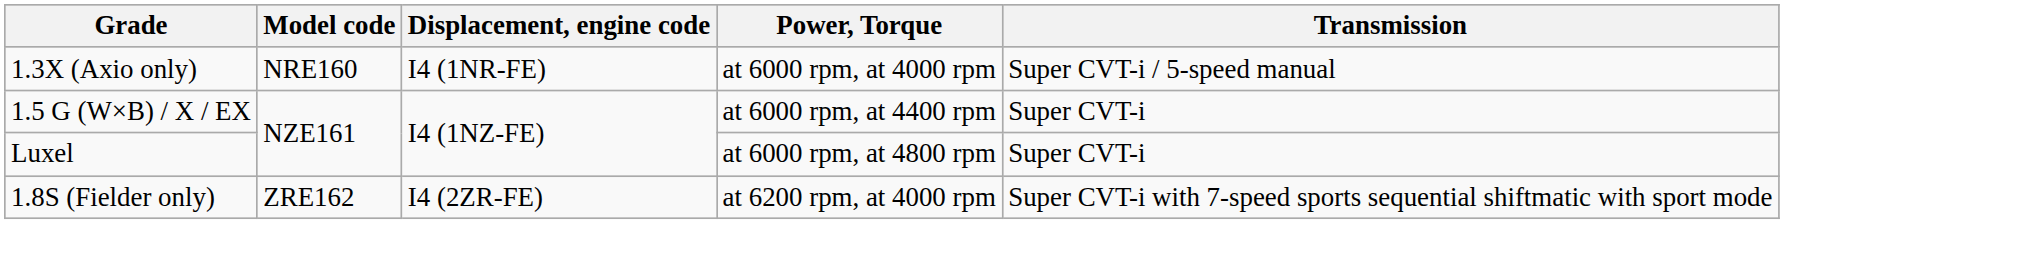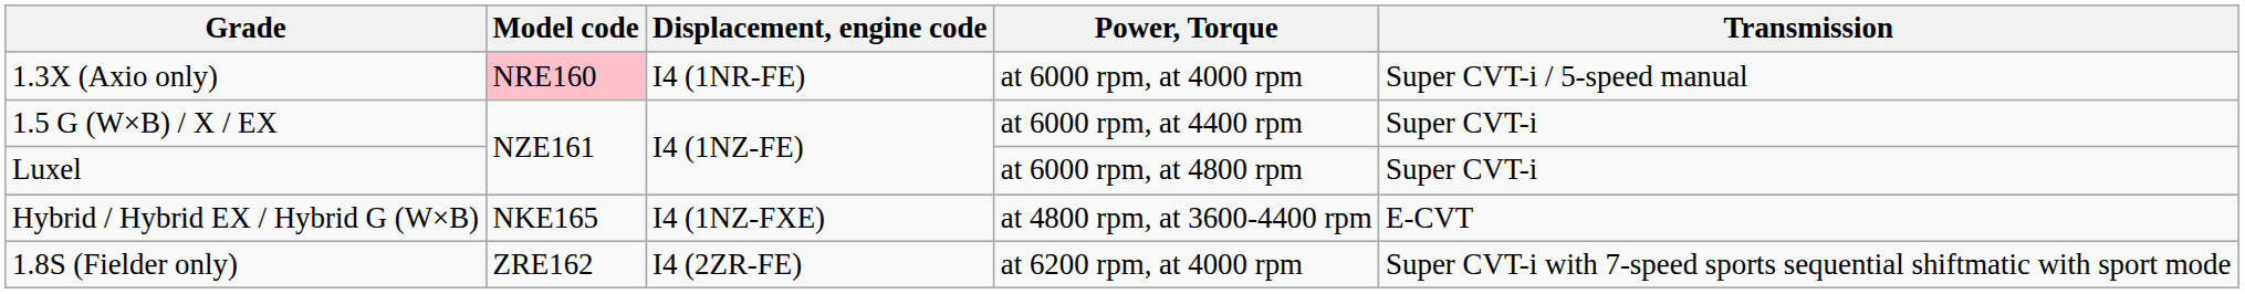1.3X (Axio only) | Model code: no background -> pink background
+ row: Hybrid / Hybrid EX / Hybrid G (W×B) | NKE165 | I4 (1NZ-FXE) | at 4800 rpm, at 3600-4400 rpm | E-CVT
